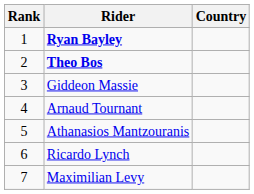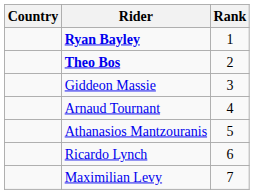columns swapped: Rank <-> Country
